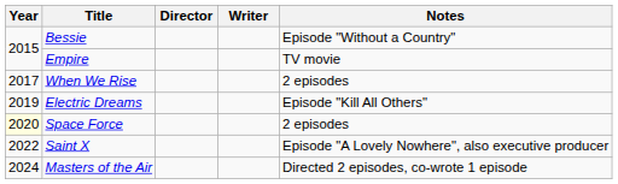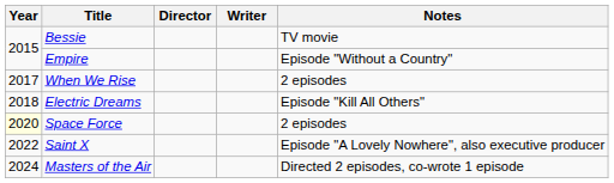Bessie | Notes: Episode "Without a Country" -> TV movie
Empire | Notes: TV movie -> Episode "Without a Country"
Electric Dreams | Year: 2019 -> 2018
